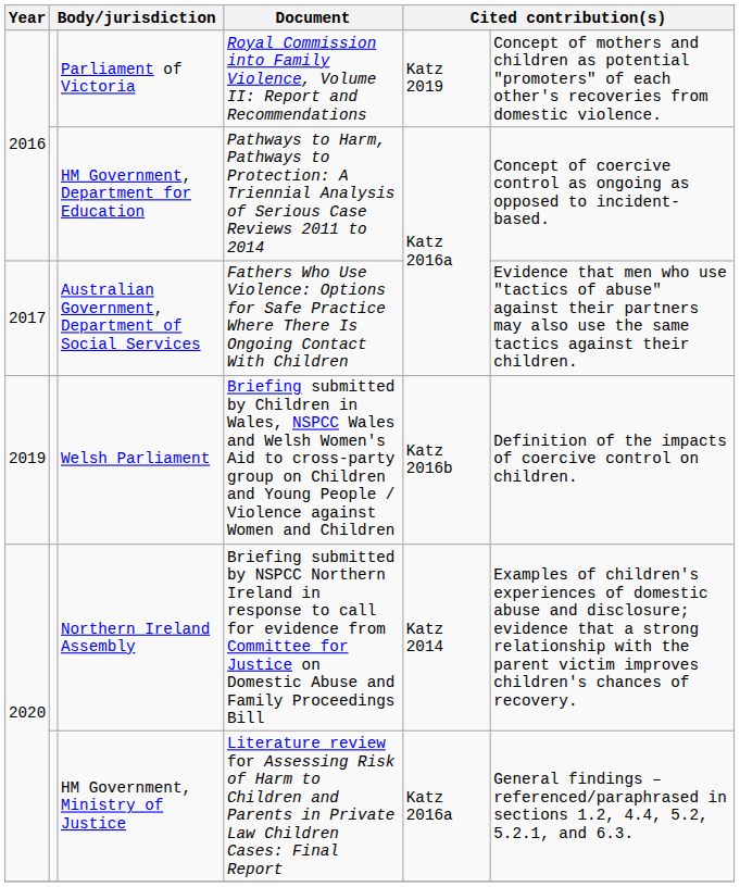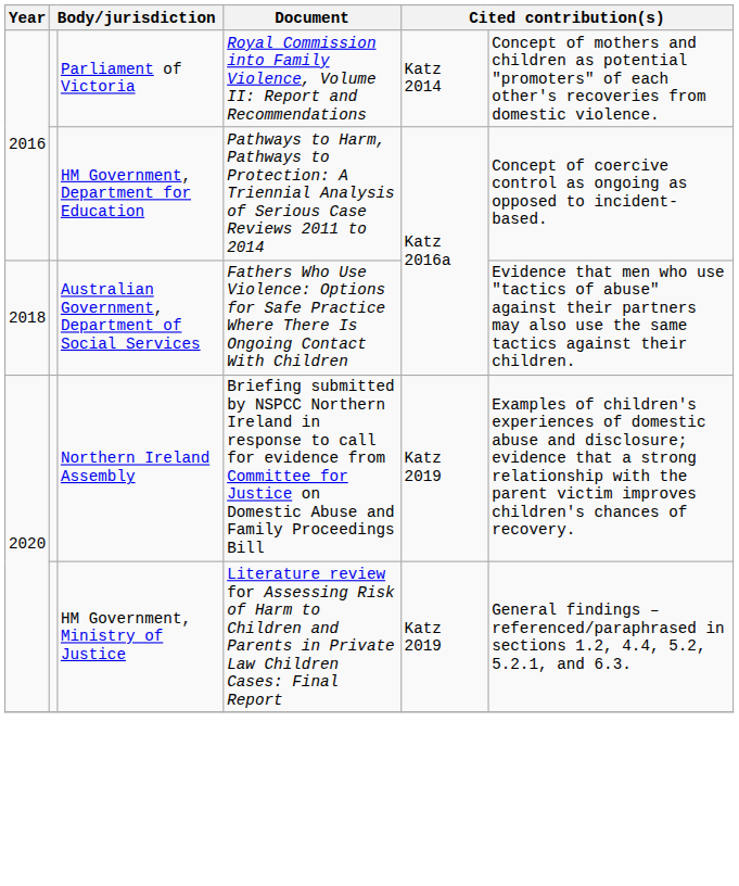Parliament of Victoria | column 5: Katz 2019 -> Katz 2014
Australian Government, Department of Social Services | Year: 2017 -> 2018
- row: 2019 | Welsh Parliament | Briefing submitted by Children in Wales, NSPCC Wales and Welsh Women's Aid to cross-party group on Children and Young People / Violence against Women and Children | Katz 2016b | Definition of the impacts of coercive control on children.
Northern Ireland Assembly | column 5: Katz 2014 -> Katz 2019
HM Government, Ministry of Justice | column 5: Katz 2016a -> Katz 2019
